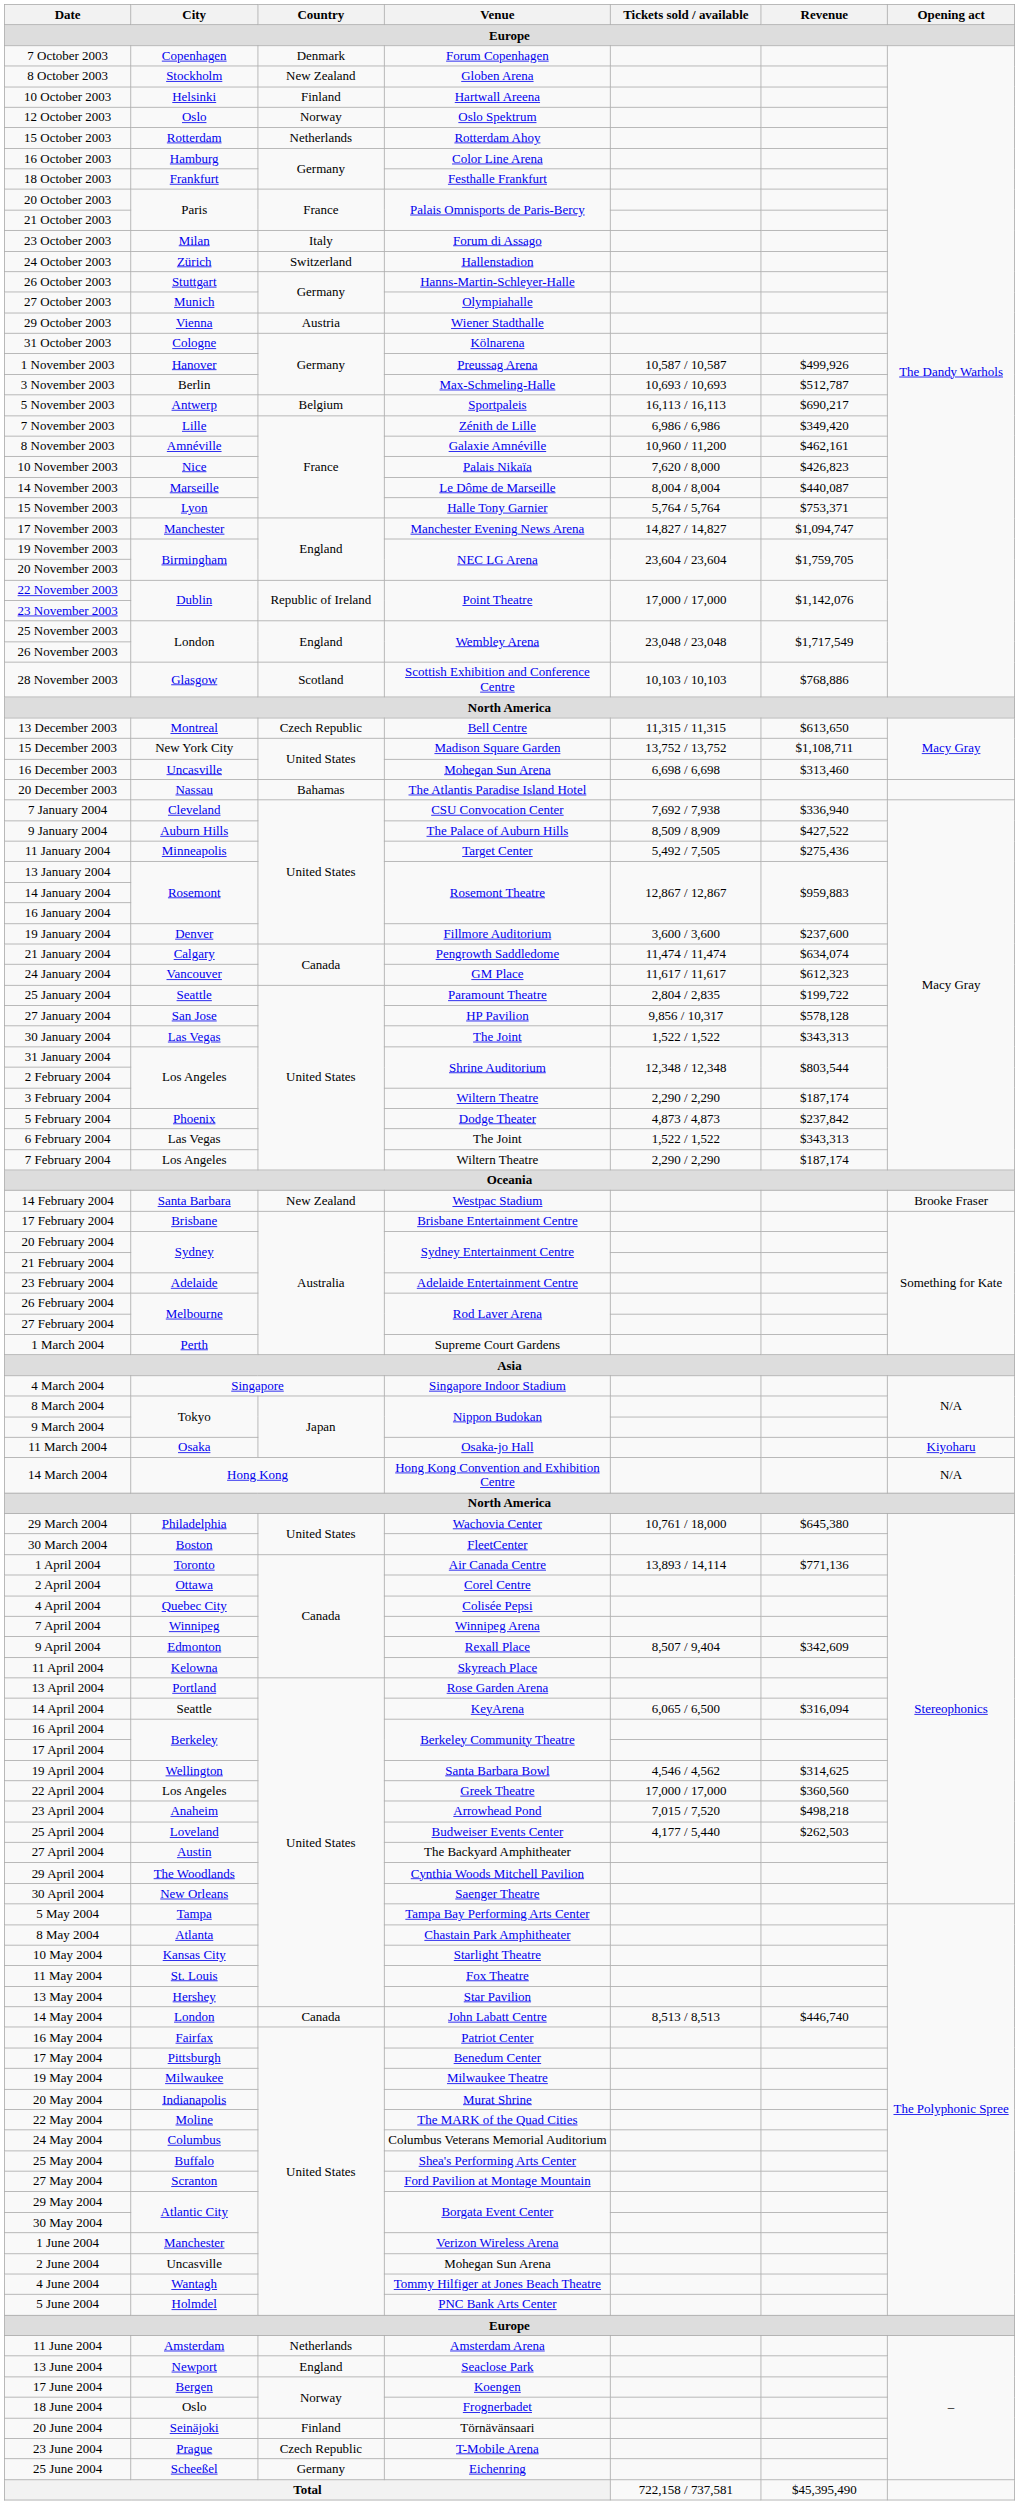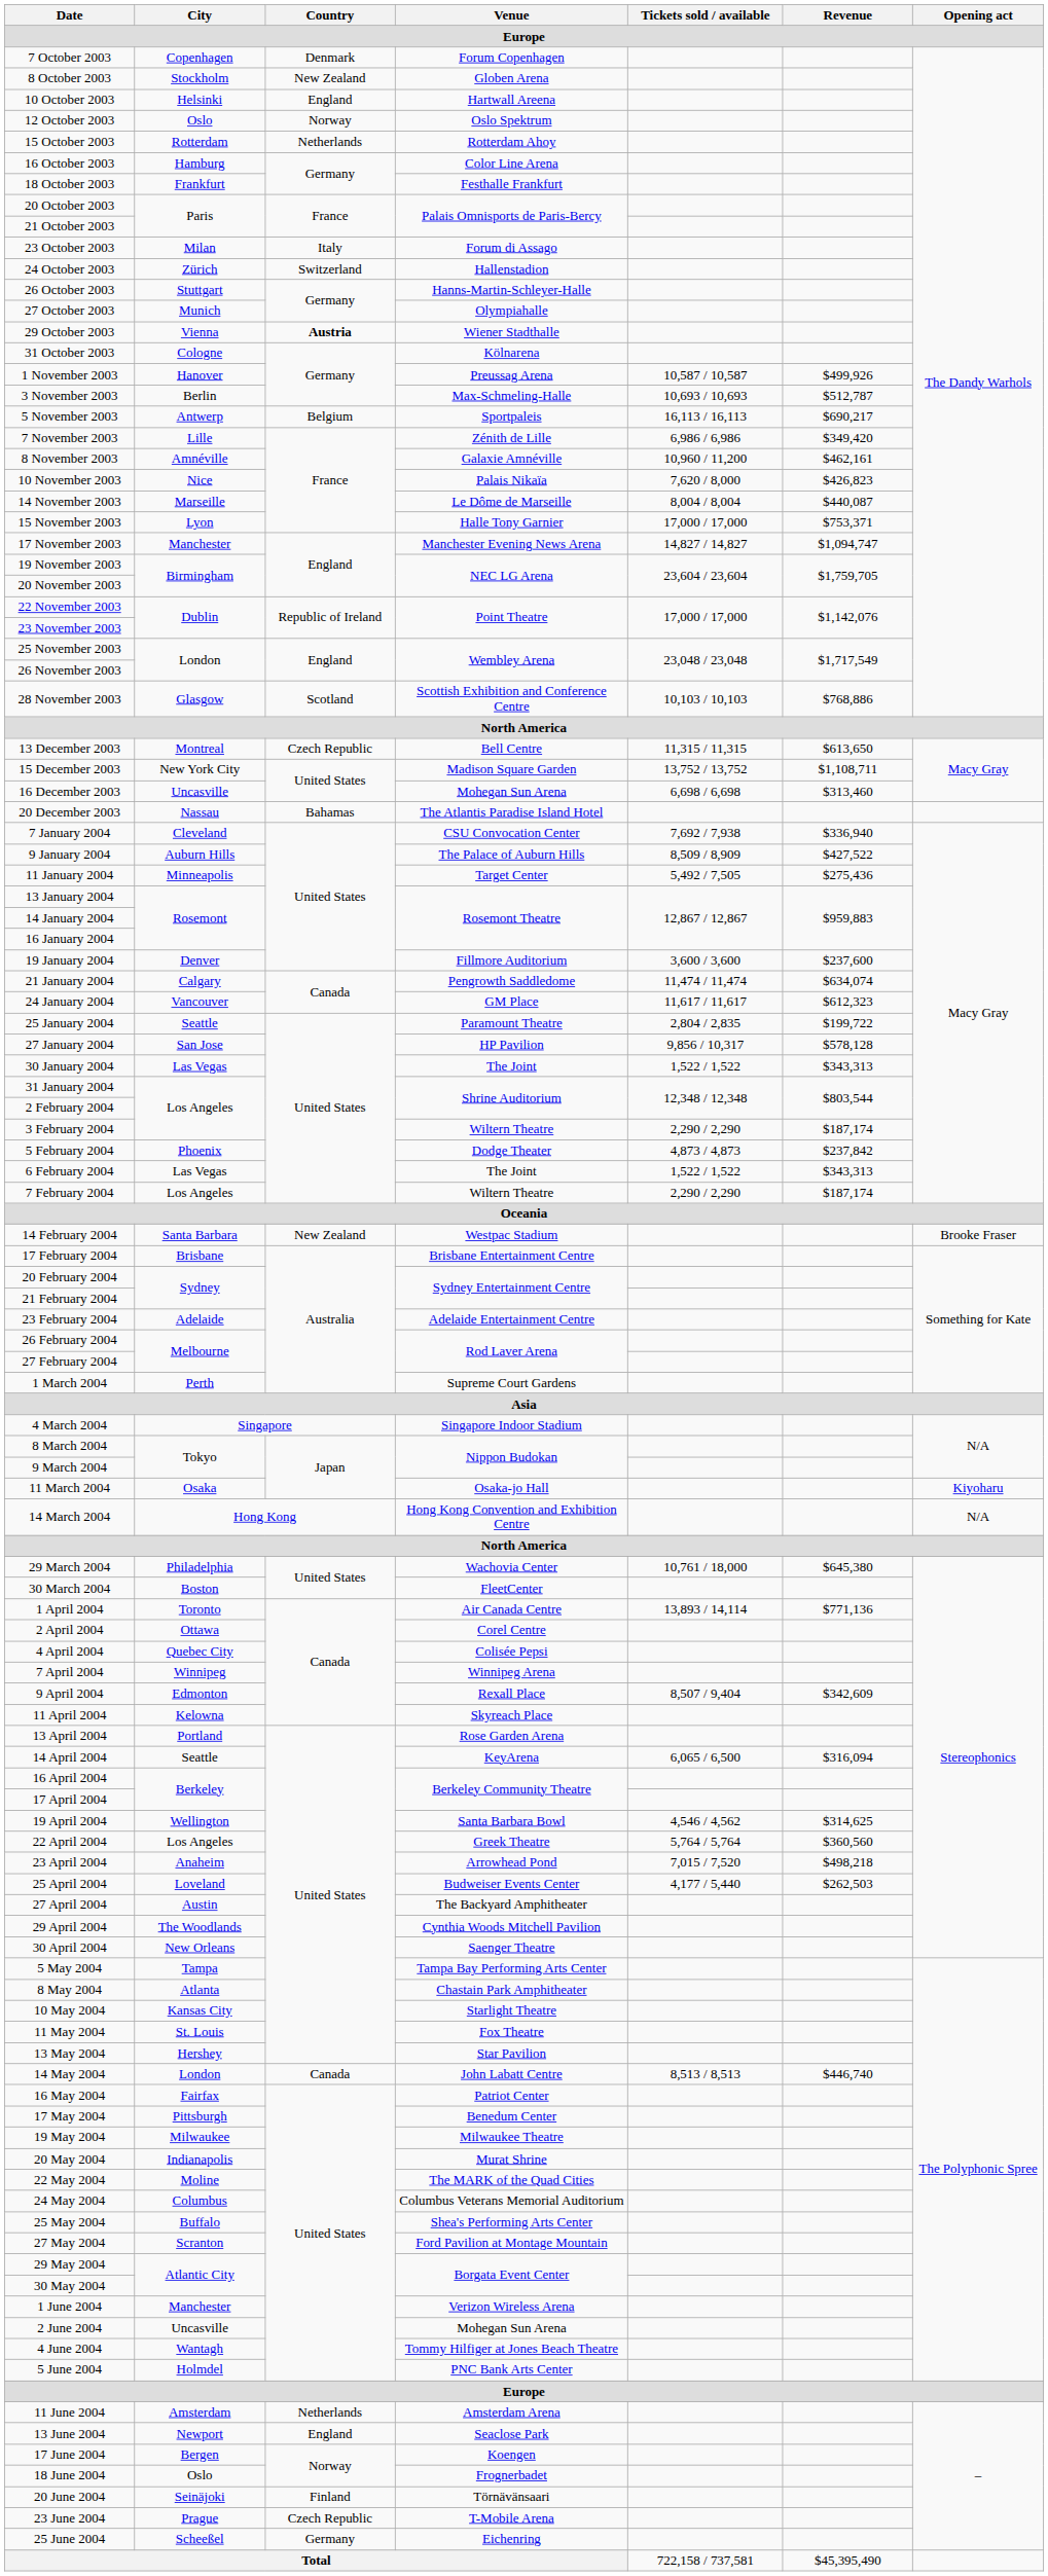10 October 2003 | Country: Finland -> England
29 October 2003 | Country: normal -> bold
15 November 2003 | Tickets sold / available: 5,764 / 5,764 -> 17,000 / 17,000
22 April 2004 | Tickets sold / available: 17,000 / 17,000 -> 5,764 / 5,764
